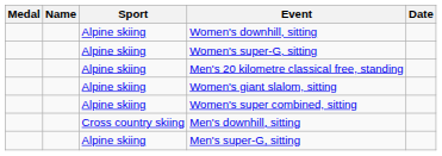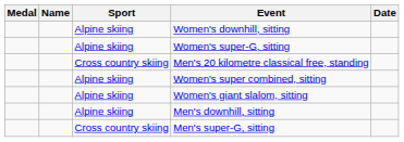Men's 20 kilometre classical free, standing | Sport: Alpine skiing -> Cross country skiing
rows swapped: Women's giant slalom, sitting <-> Women's super combined, sitting
Men's downhill, sitting | Sport: Cross country skiing -> Alpine skiing
Men's super-G, sitting | Sport: Alpine skiing -> Cross country skiing
